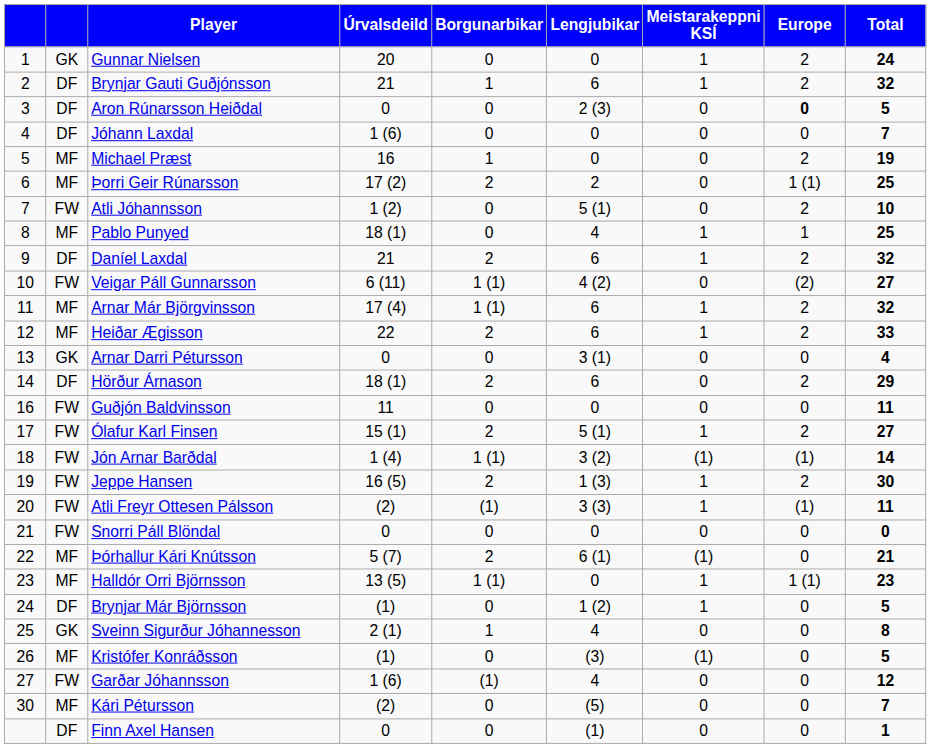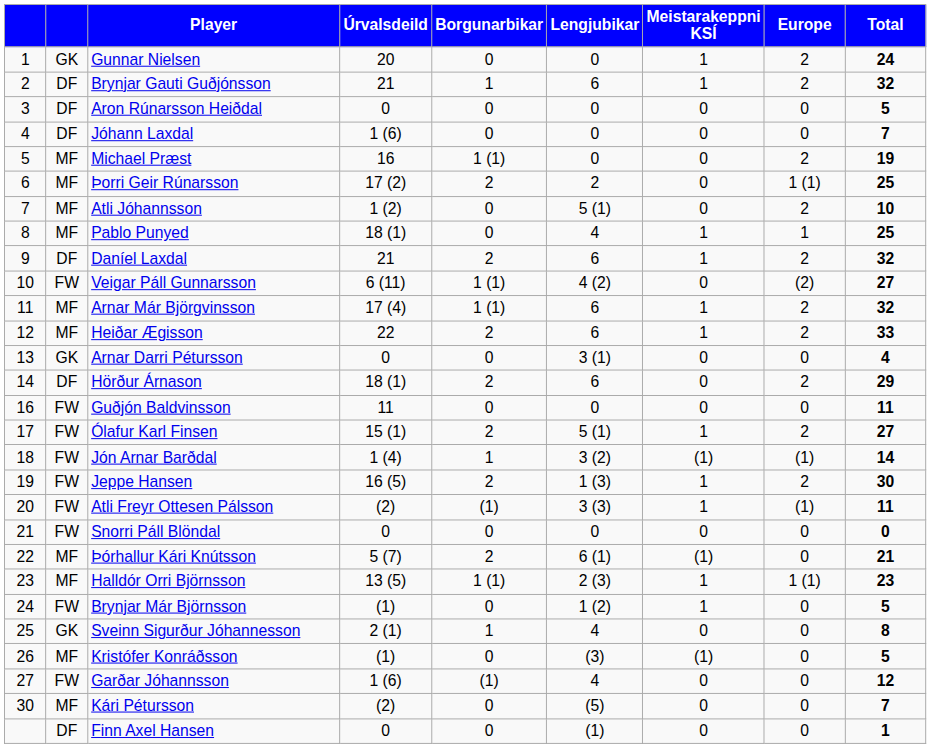Aron Rúnarsson Heiðdal | Lengjubikar: 2 (3) -> 0
Aron Rúnarsson Heiðdal | Europe: bold -> normal
Michael Præst | Borgunarbikar: 1 -> 1 (1)
Atli Jóhannsson | column 2: FW -> MF
Jón Arnar Barðdal | Borgunarbikar: 1 (1) -> 1
Halldór Orri Björnsson | Lengjubikar: 0 -> 2 (3)
Brynjar Már Björnsson | column 2: DF -> FW
